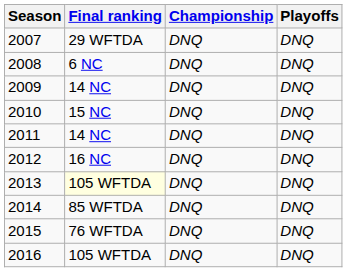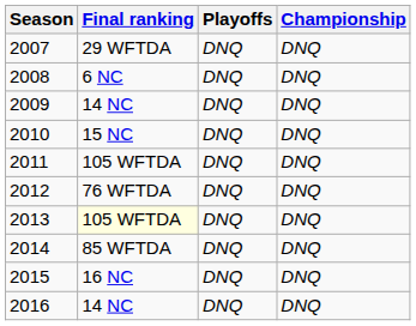columns swapped: Playoffs <-> Championship
2011 | Final ranking: 14 NC -> 105 WFTDA
2012 | Final ranking: 16 NC -> 76 WFTDA
2015 | Final ranking: 76 WFTDA -> 16 NC
2016 | Final ranking: 105 WFTDA -> 14 NC
